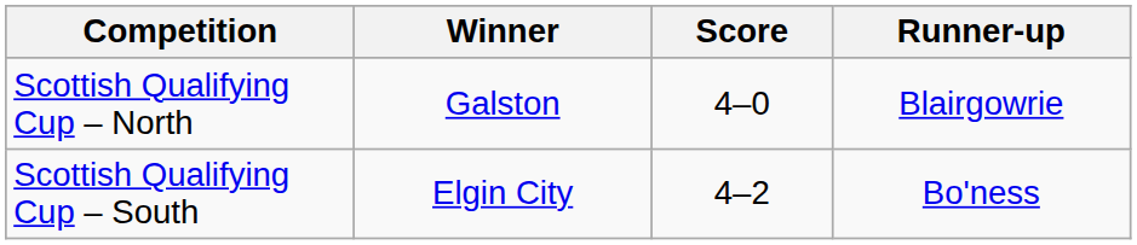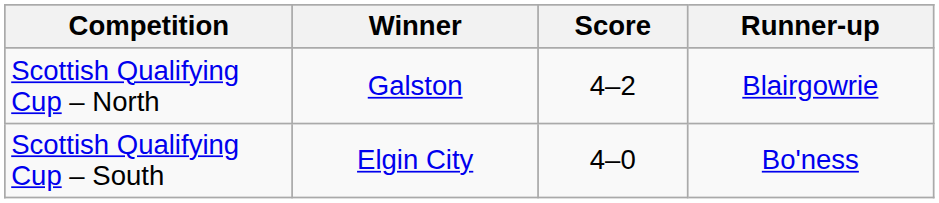Scottish Qualifying Cup – North | Score: 4–0 -> 4–2
Scottish Qualifying Cup – South | Score: 4–2 -> 4–0
